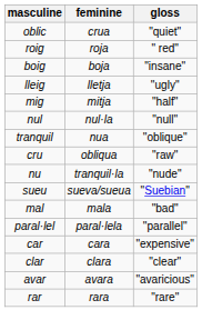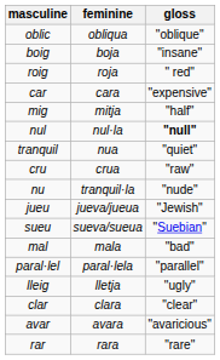oblic | feminine: crua -> obliqua
oblic | gloss: "quiet" -> "oblique"
rows swapped: boig <-> roig
rows swapped: lleig <-> car
nul | gloss: normal -> bold
tranquil | gloss: "oblique" -> "quiet"
cru | feminine: obliqua -> crua
+ row: jueu | jueva/jueua | "Jewish"
